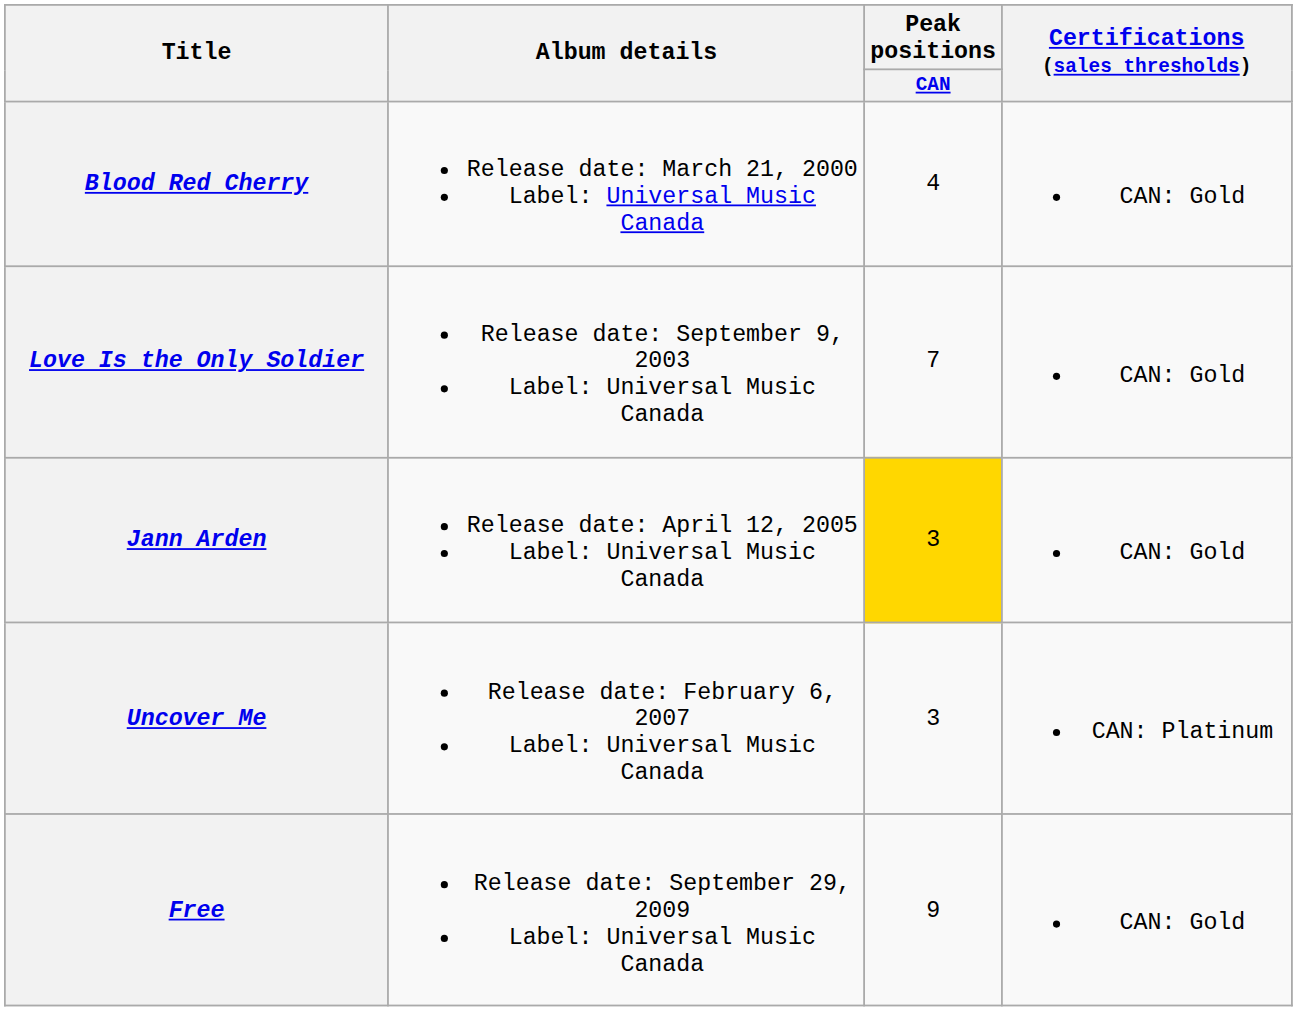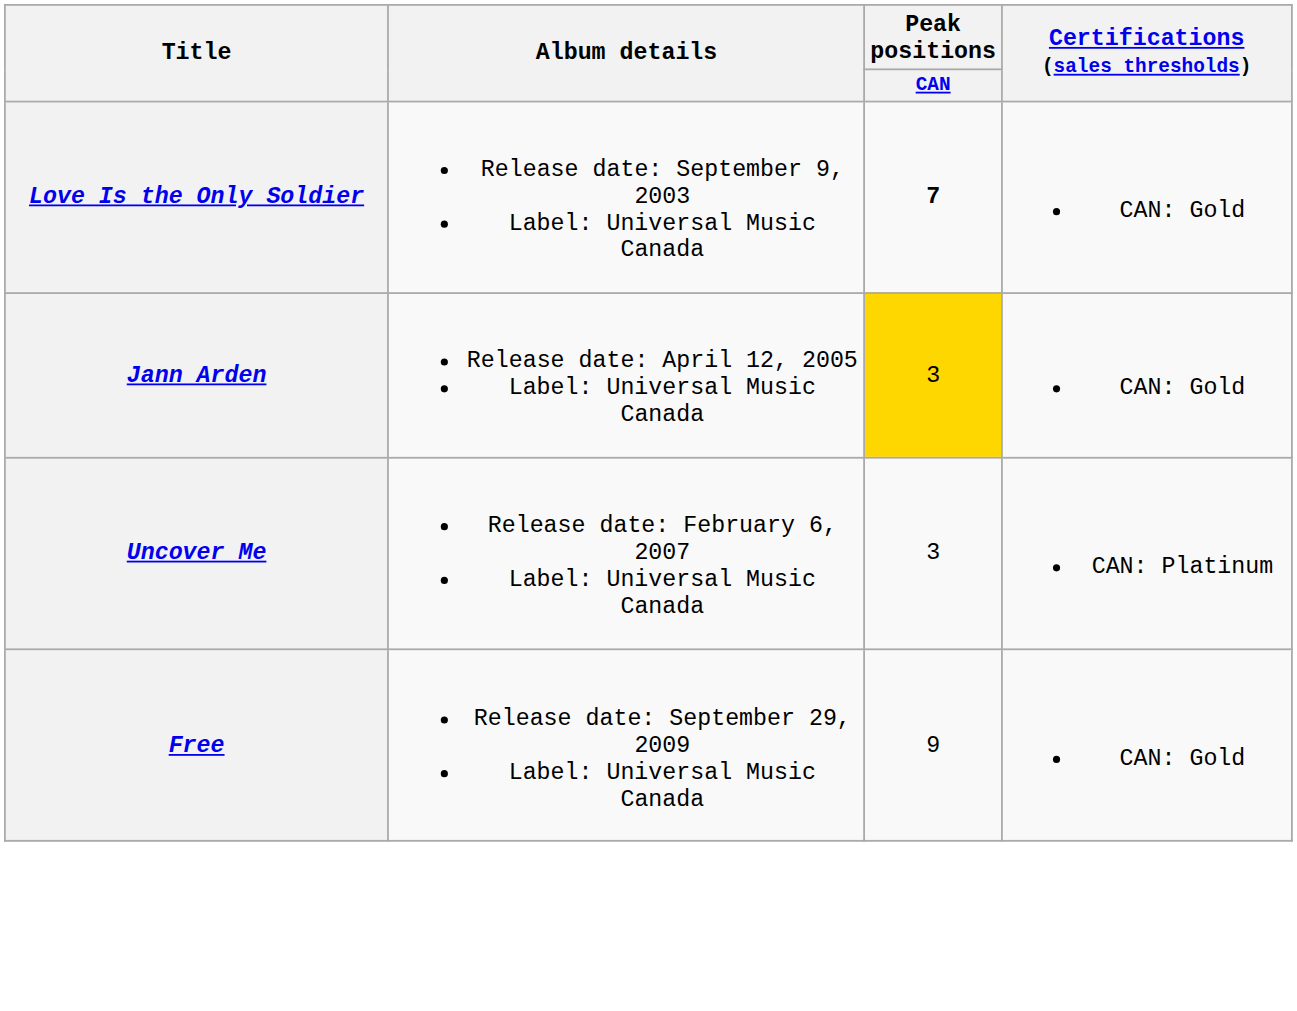- row: Blood Red Cherry | Release date: March 21, 2000 Label: Universal Music Canada | 4 | CAN: Gold
Love Is the Only Soldier | Peak positions / CAN: normal -> bold
